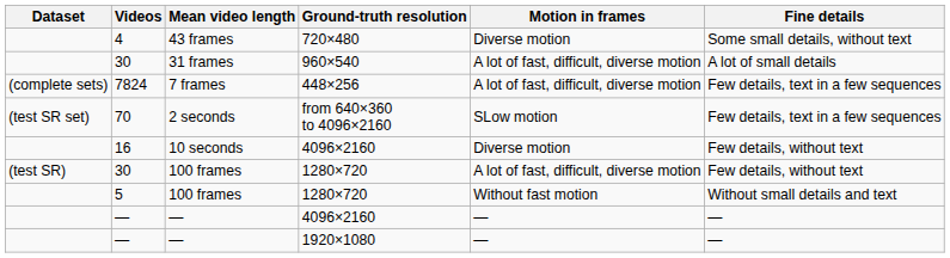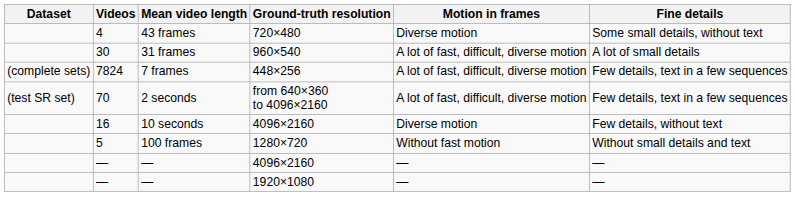70 | Motion in frames: SLow motion -> A lot of fast, difficult, diverse motion
- row: (test SR) | 30 | 100 frames | 1280×720 | A lot of fast, difficult, diverse motion | Few details, without text
